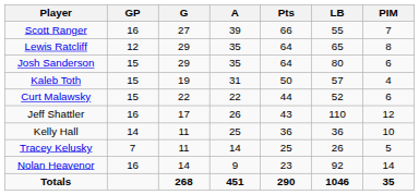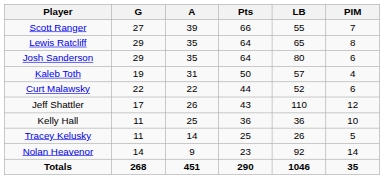- column: GP | 16 | 12 | 15 | 15 | 15 | 16 | 14 | 7 | 16
